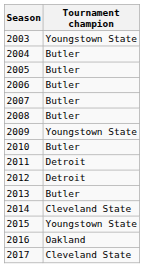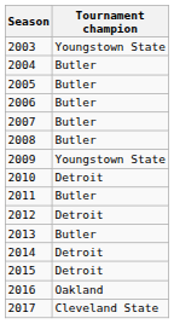2010 | Tournament champion: Butler -> Detroit
2011 | Tournament champion: Detroit -> Butler
2014 | Tournament champion: Cleveland State -> Detroit
2015 | Tournament champion: Youngstown State -> Detroit
